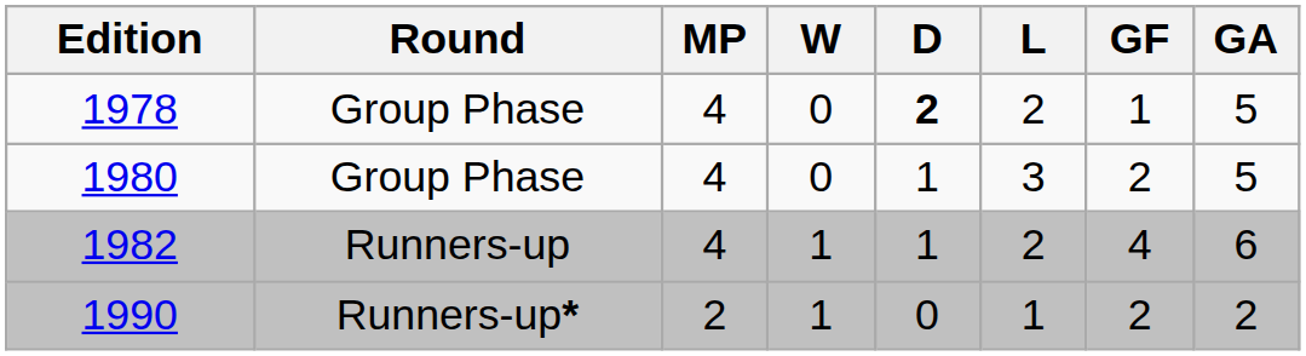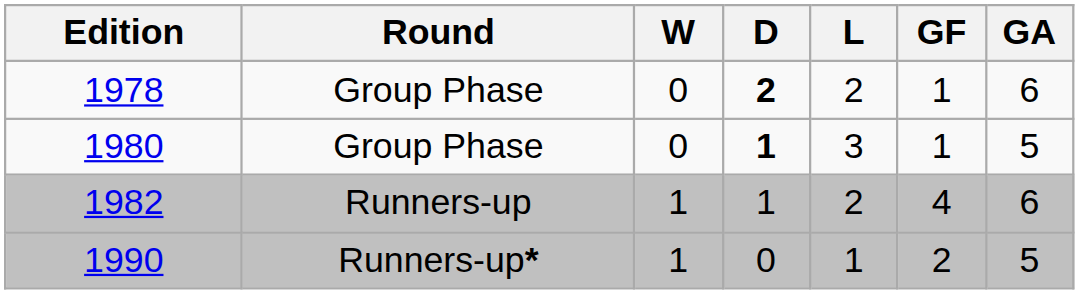- column: MP | 4 | 4 | 4 | 2
1978 | GA: 5 -> 6
1980 | D: normal -> bold
1980 | GF: 2 -> 1
1990 | GA: 2 -> 5
